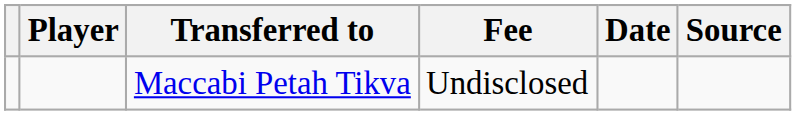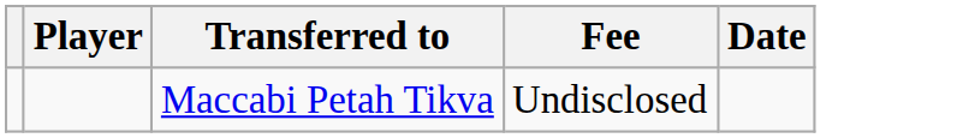- column: Source
